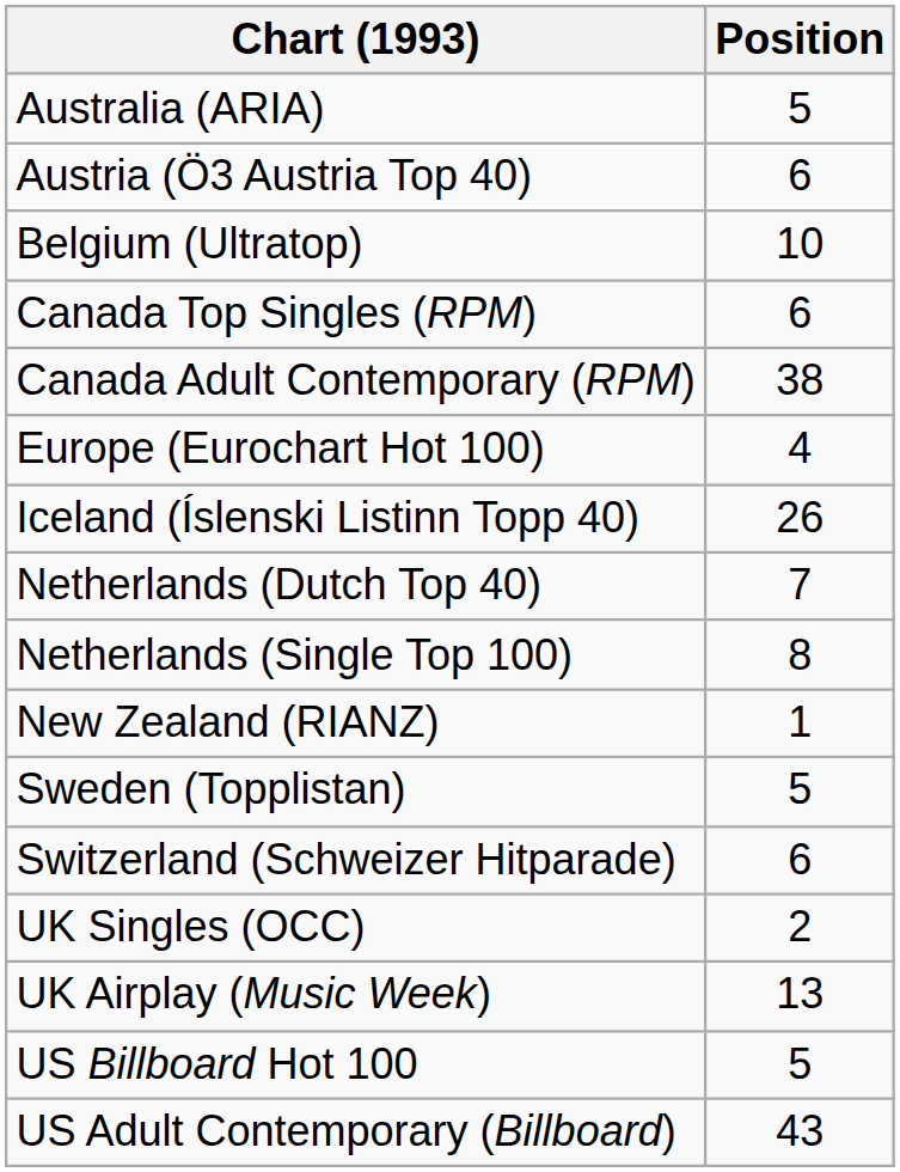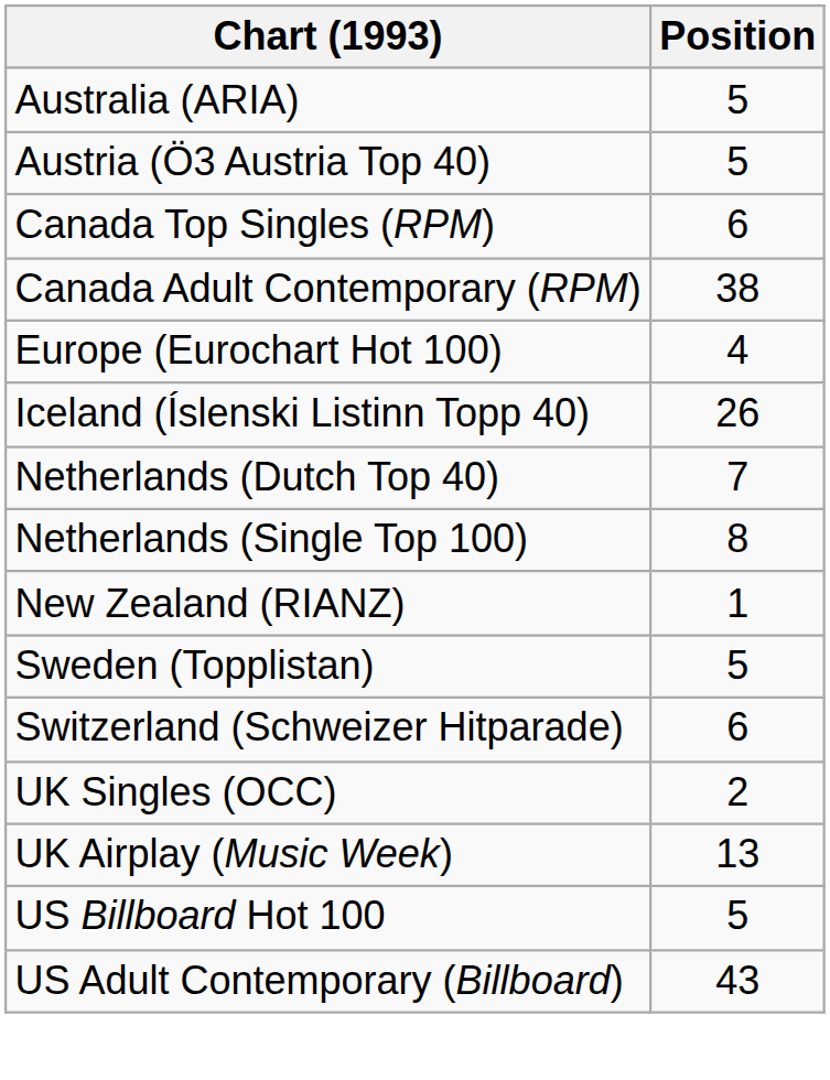Austria (Ö3 Austria Top 40) | Position: 6 -> 5
- row: Belgium (Ultratop) | 10
